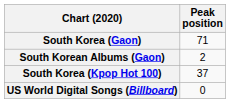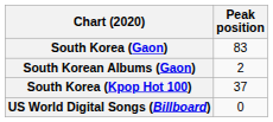South Korea (Gaon) | Peak position: 71 -> 83
